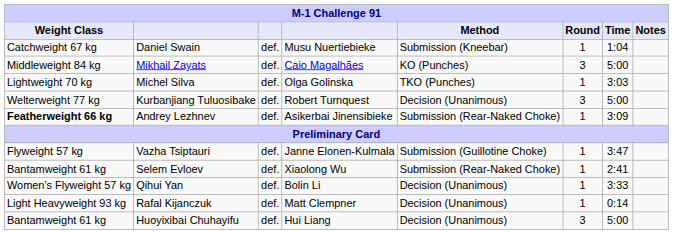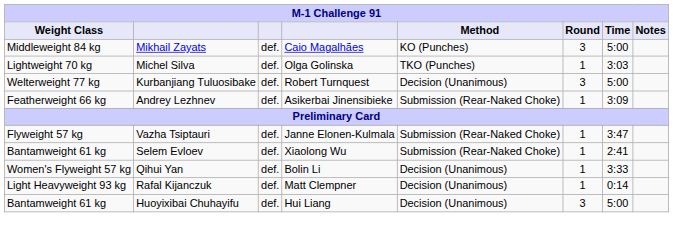- row: Catchweight 67 kg | Daniel Swain | def. | Musu Nuertiebieke | Submission (Kneebar) | 1 | 1:04
Andrey Lezhnev | Weight Class: bold -> normal
Vazha Tsiptauri | Method: Submission (Guillotine Choke) -> Submission (Rear-Naked Choke)
